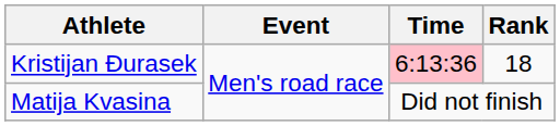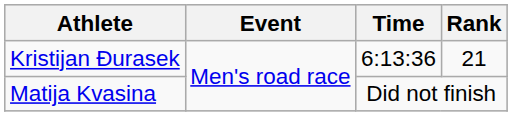Kristijan Đurasek | Time: pink background -> no background
Kristijan Đurasek | Rank: 18 -> 21
